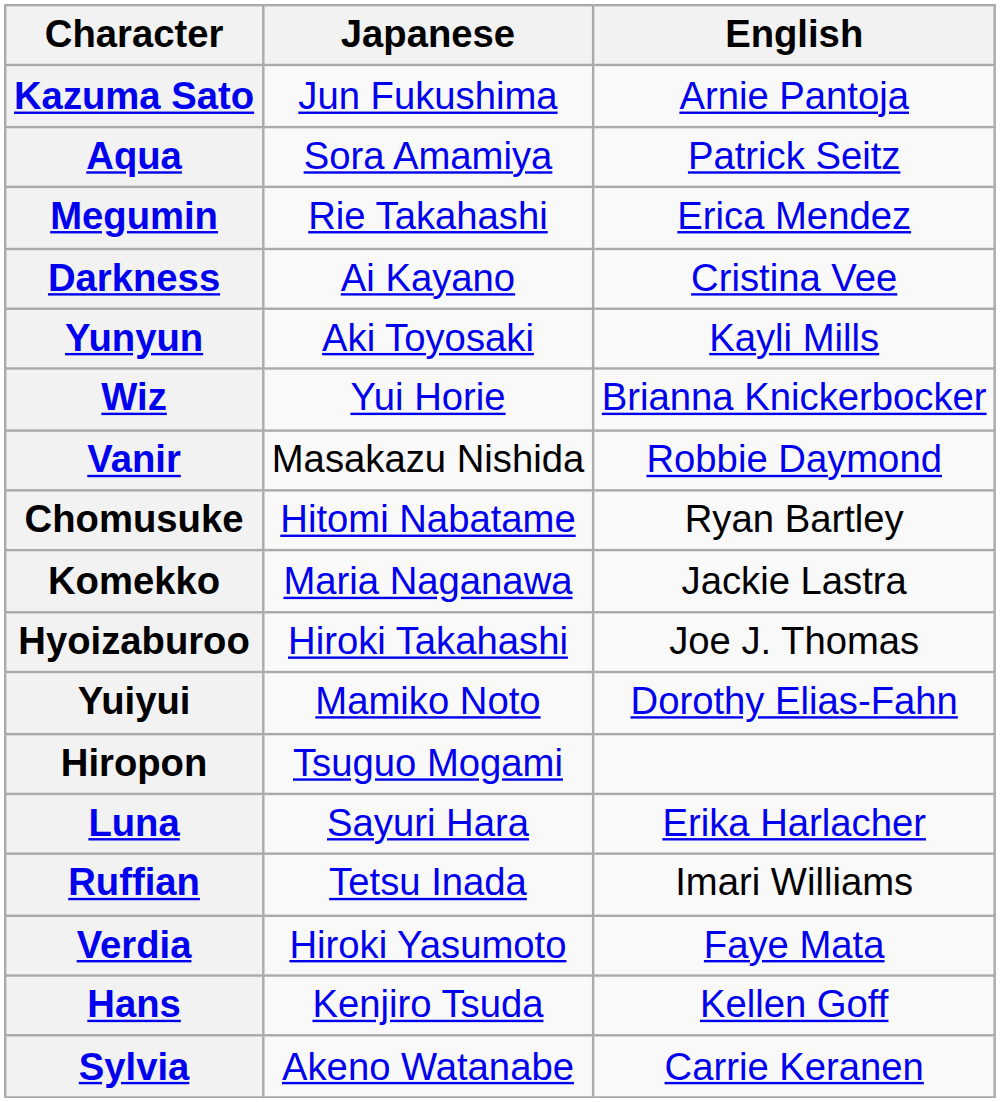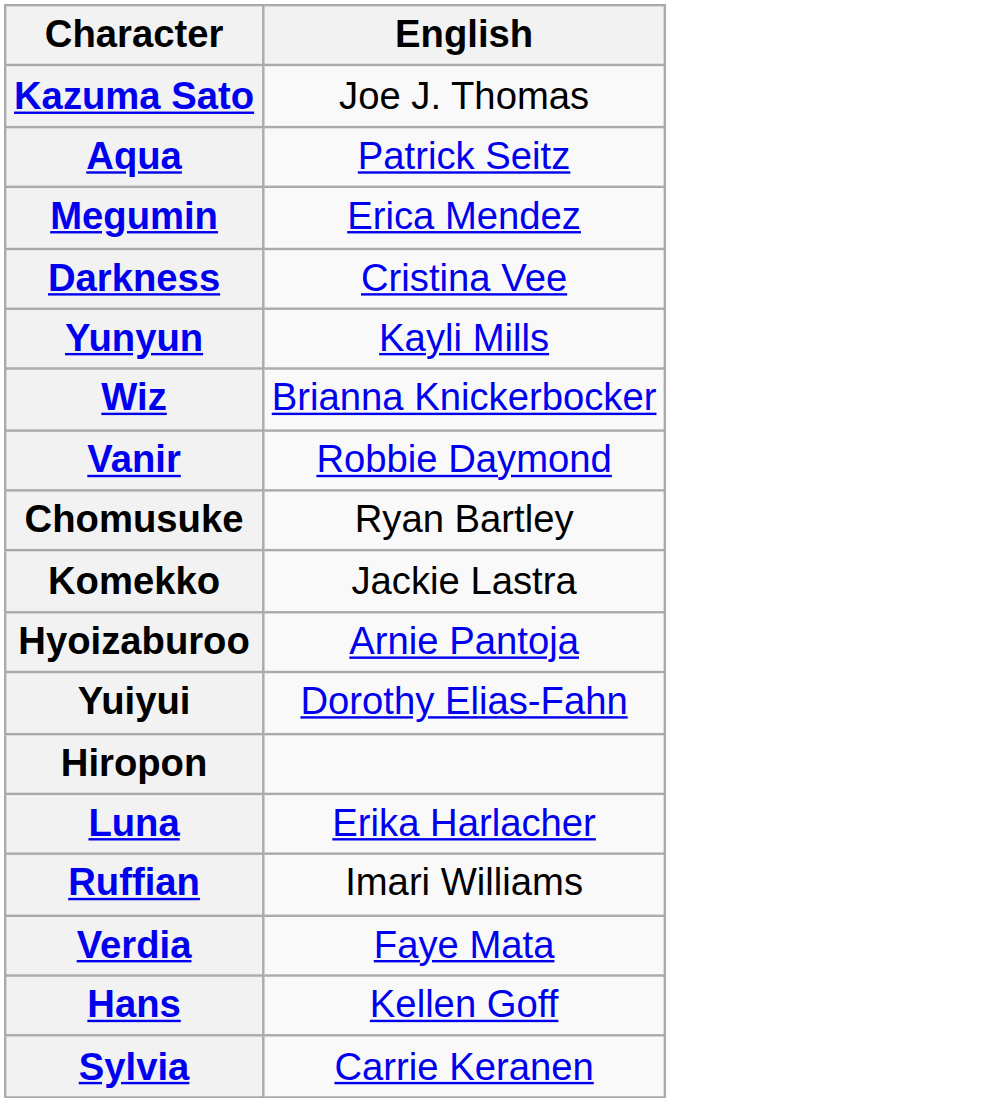- column: Japanese | Jun Fukushima | Sora Amamiya | Rie Takahashi | Ai Kayano | Aki Toyosaki | Yui Horie | Masakazu Nishida | Hitomi Nabatame | Maria Naganawa | Hiroki Takahashi | Mamiko Noto | Tsuguo Mogami | Sayuri Hara | Tetsu Inada | Hiroki Yasumoto | Kenjiro Tsuda | Akeno Watanabe
Kazuma Sato | English: Arnie Pantoja -> Joe J. Thomas
Hyoizaburoo | English: Joe J. Thomas -> Arnie Pantoja
